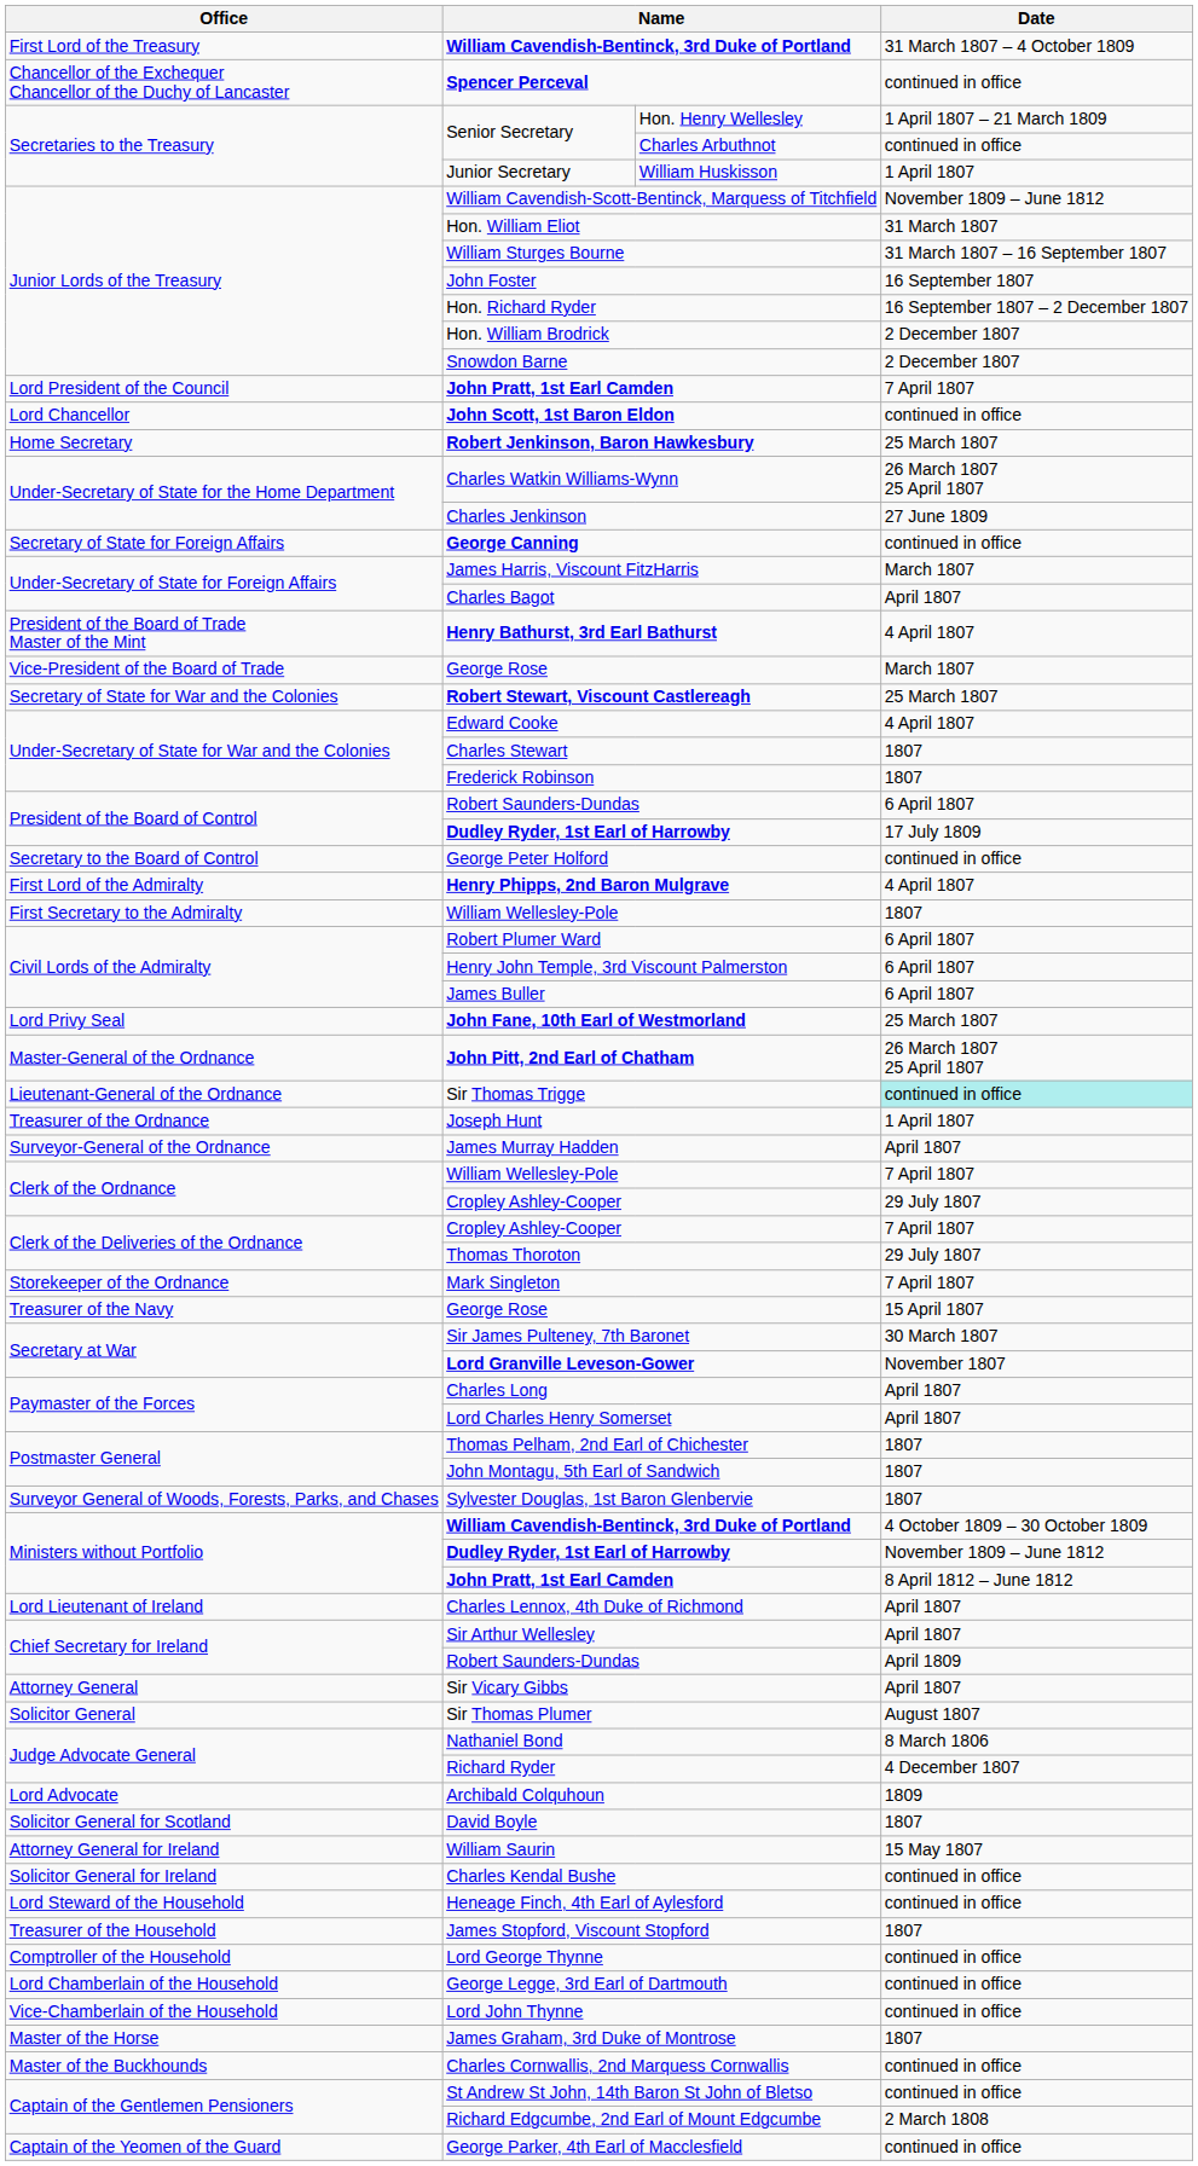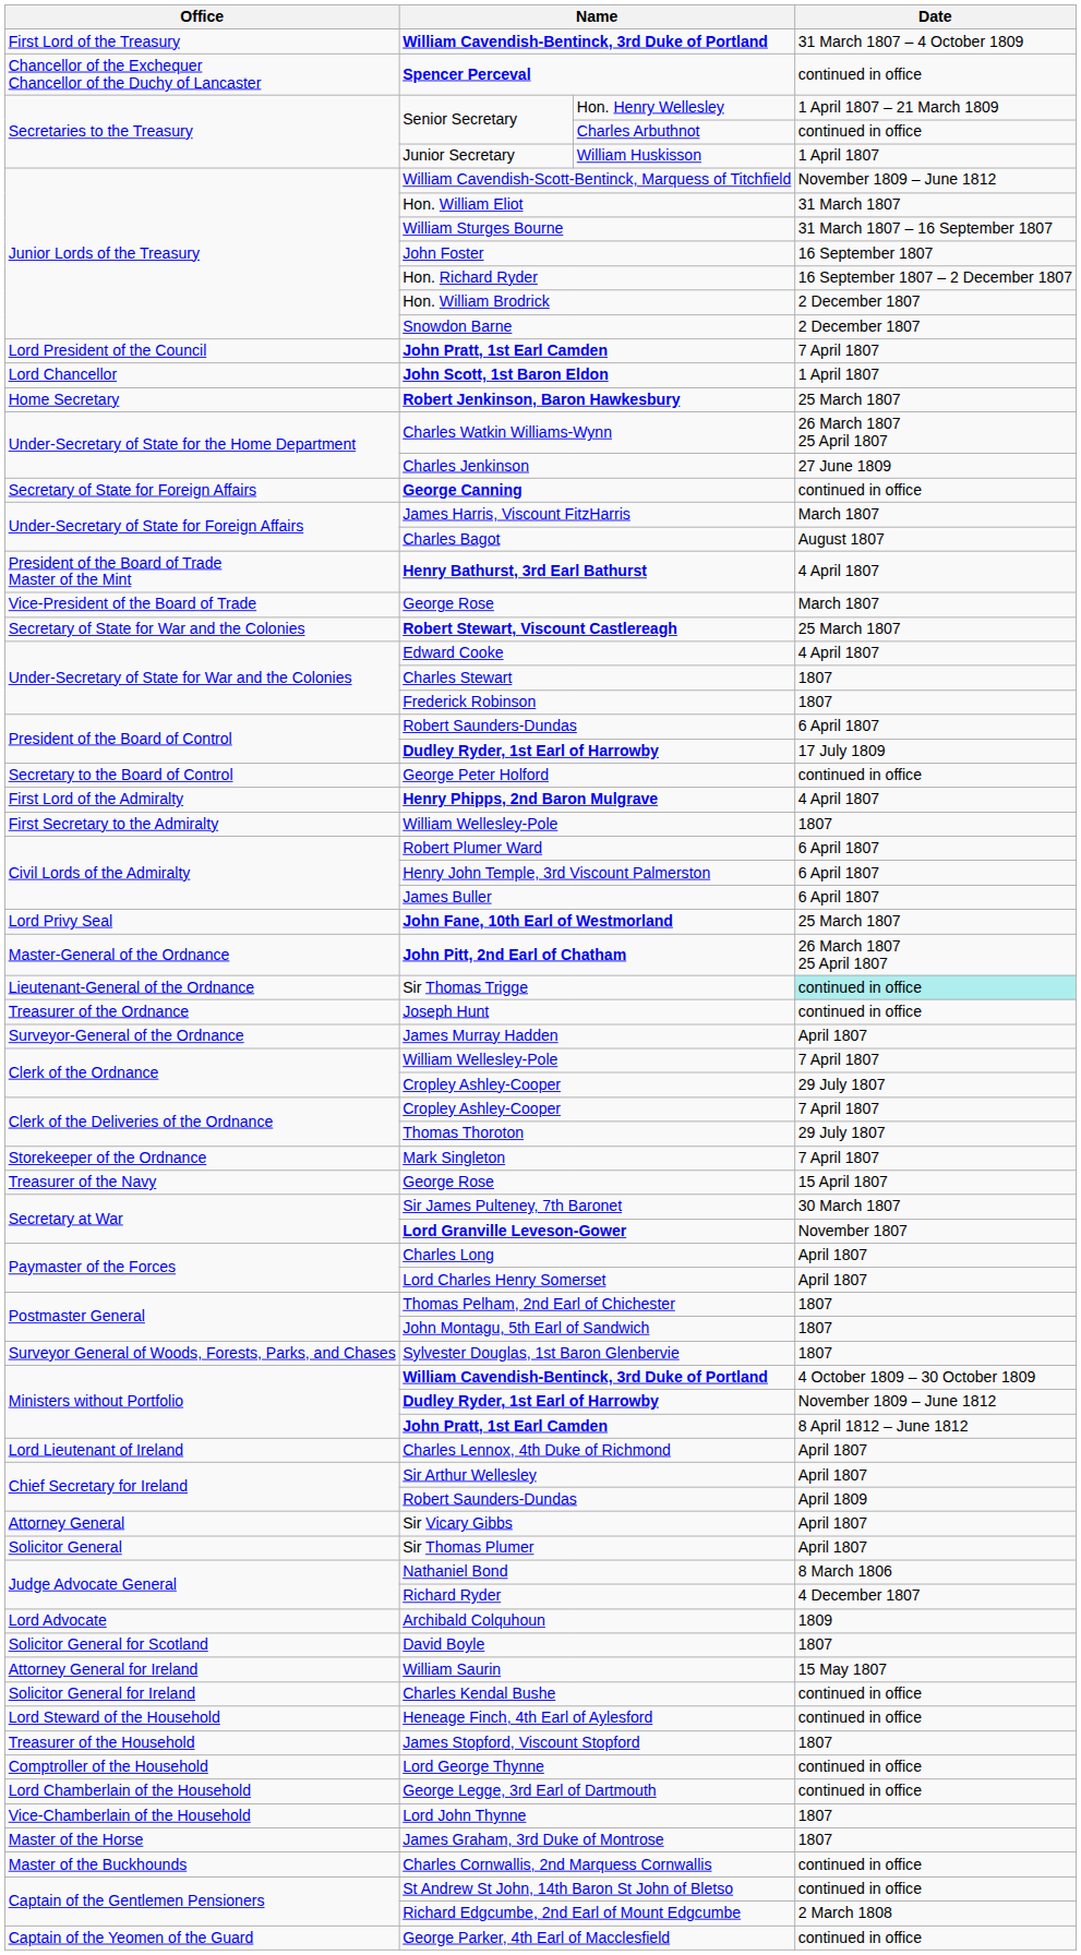John Scott, 1st Baron Eldon | Date: continued in office -> 1 April 1807
Charles Bagot | Date: April 1807 -> August 1807
Joseph Hunt | Date: 1 April 1807 -> continued in office
Sir Thomas Plumer | Date: August 1807 -> April 1807
Lord John Thynne | Date: continued in office -> 1807
